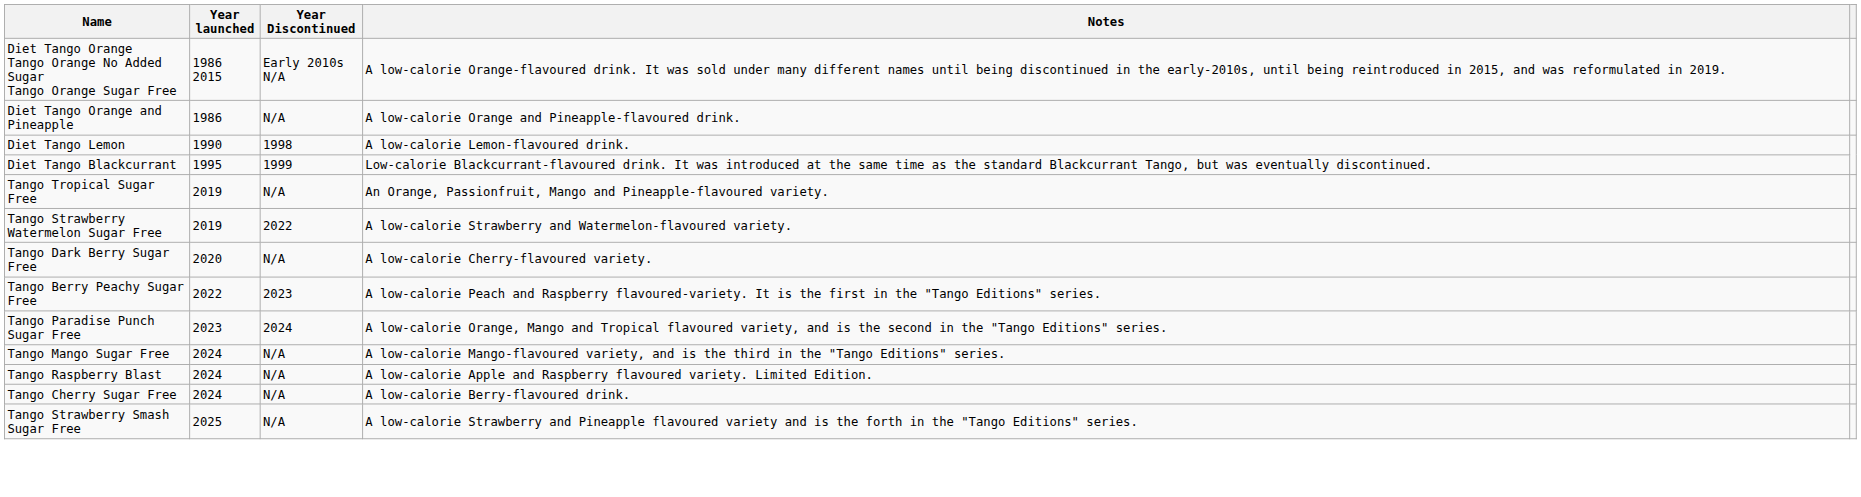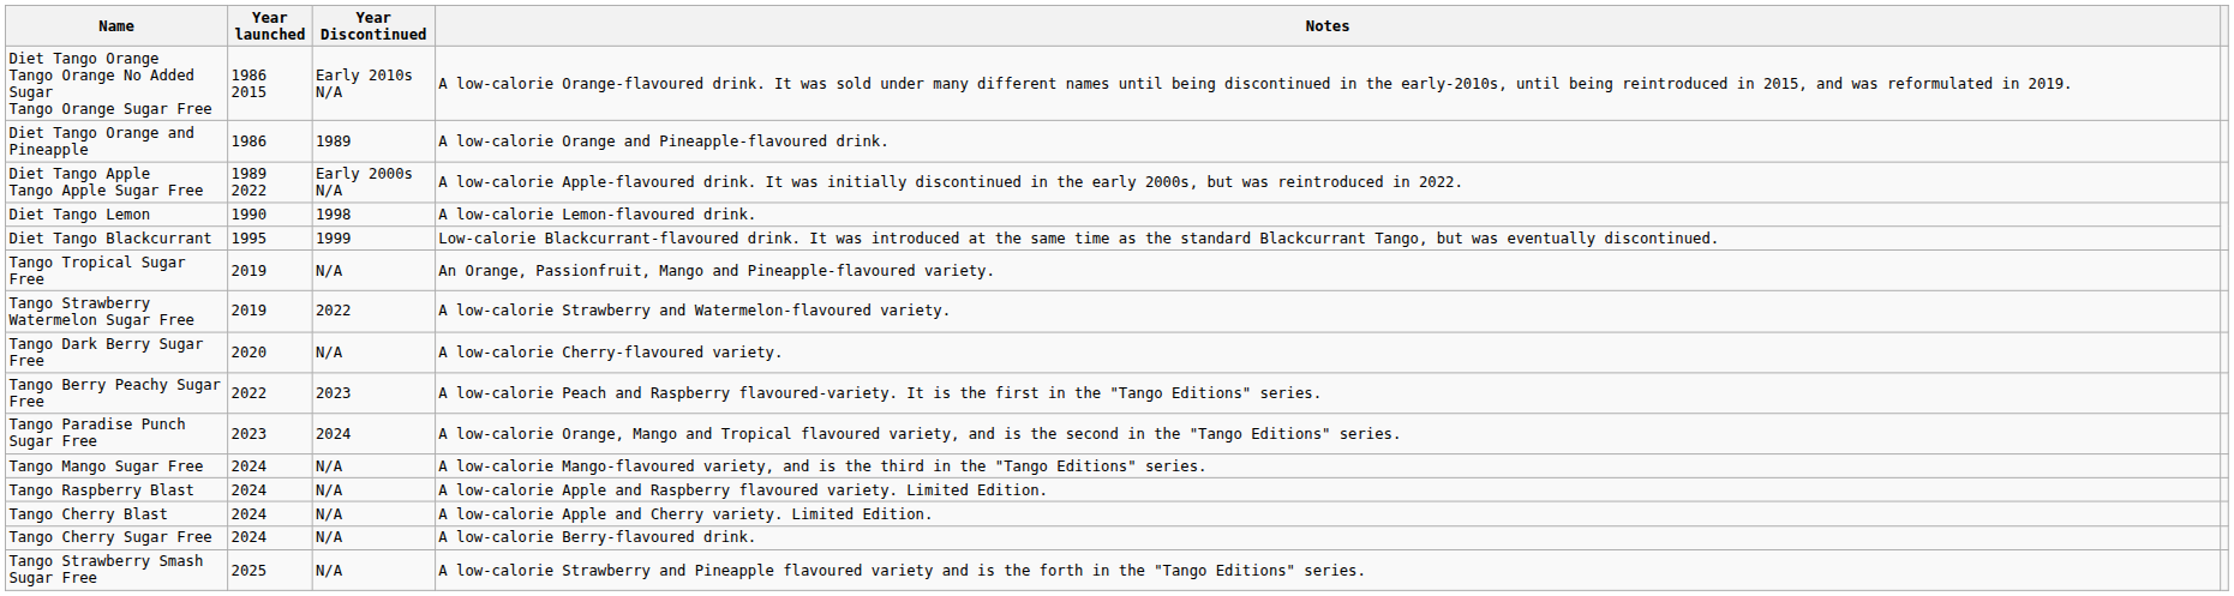Diet Tango Orange and Pineapple | Year Discontinued: N/A -> 1989
+ row: Diet Tango Apple Tango Apple Sugar Free | 1989 2022 | Early 2000s N/A | A low-calorie Apple-flavoured drink. It was initially discontinued in the early 2000s, but was reintroduced in 2022.
+ row: Tango Cherry Blast | 2024 | N/A | A low-calorie Apple and Cherry variety. Limited Edition.
